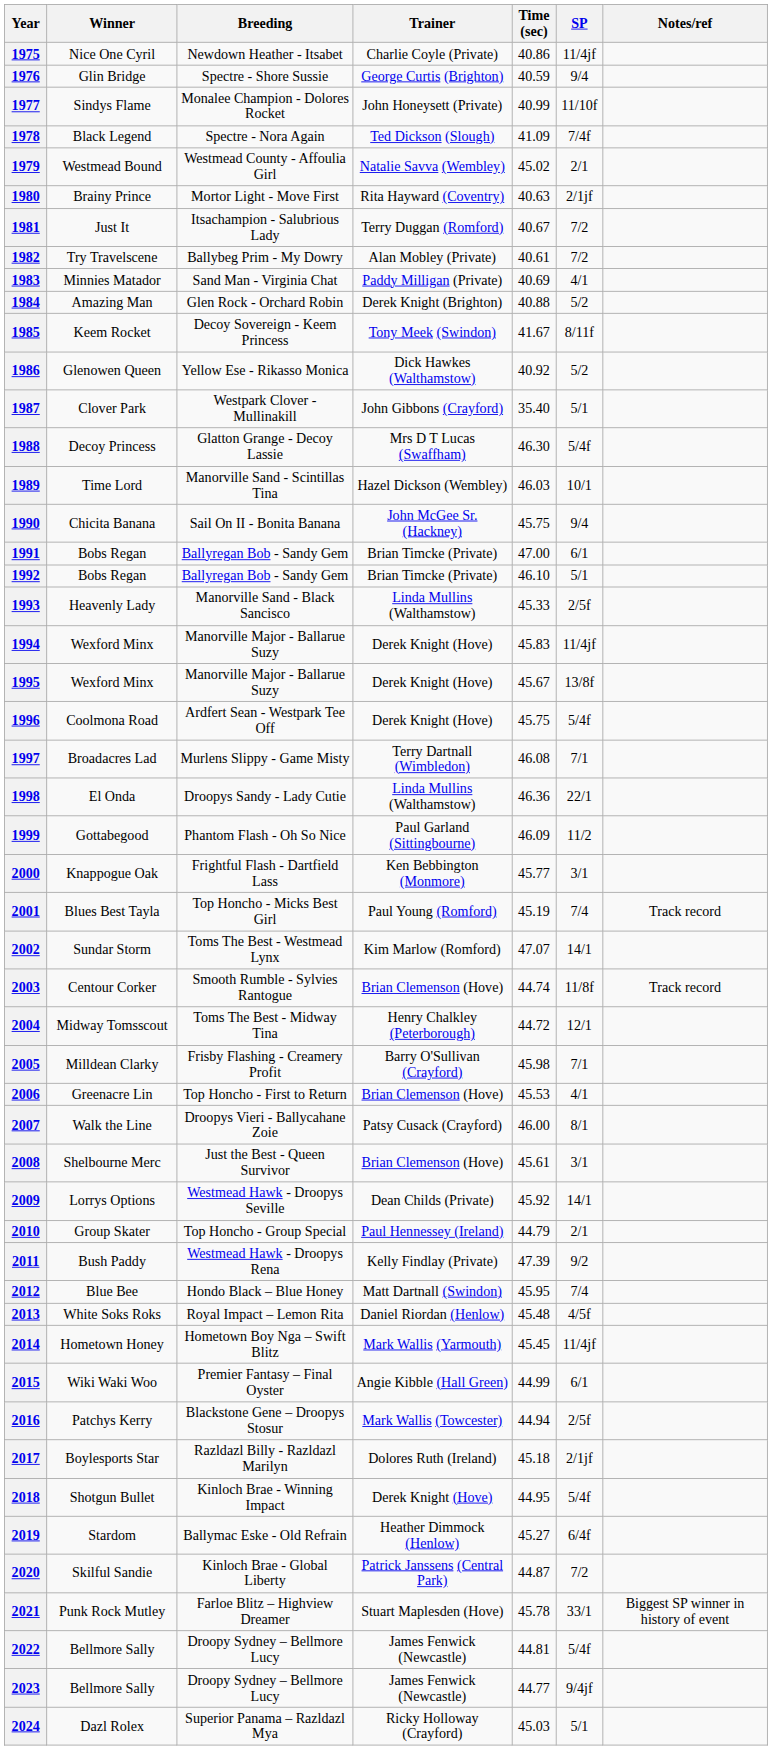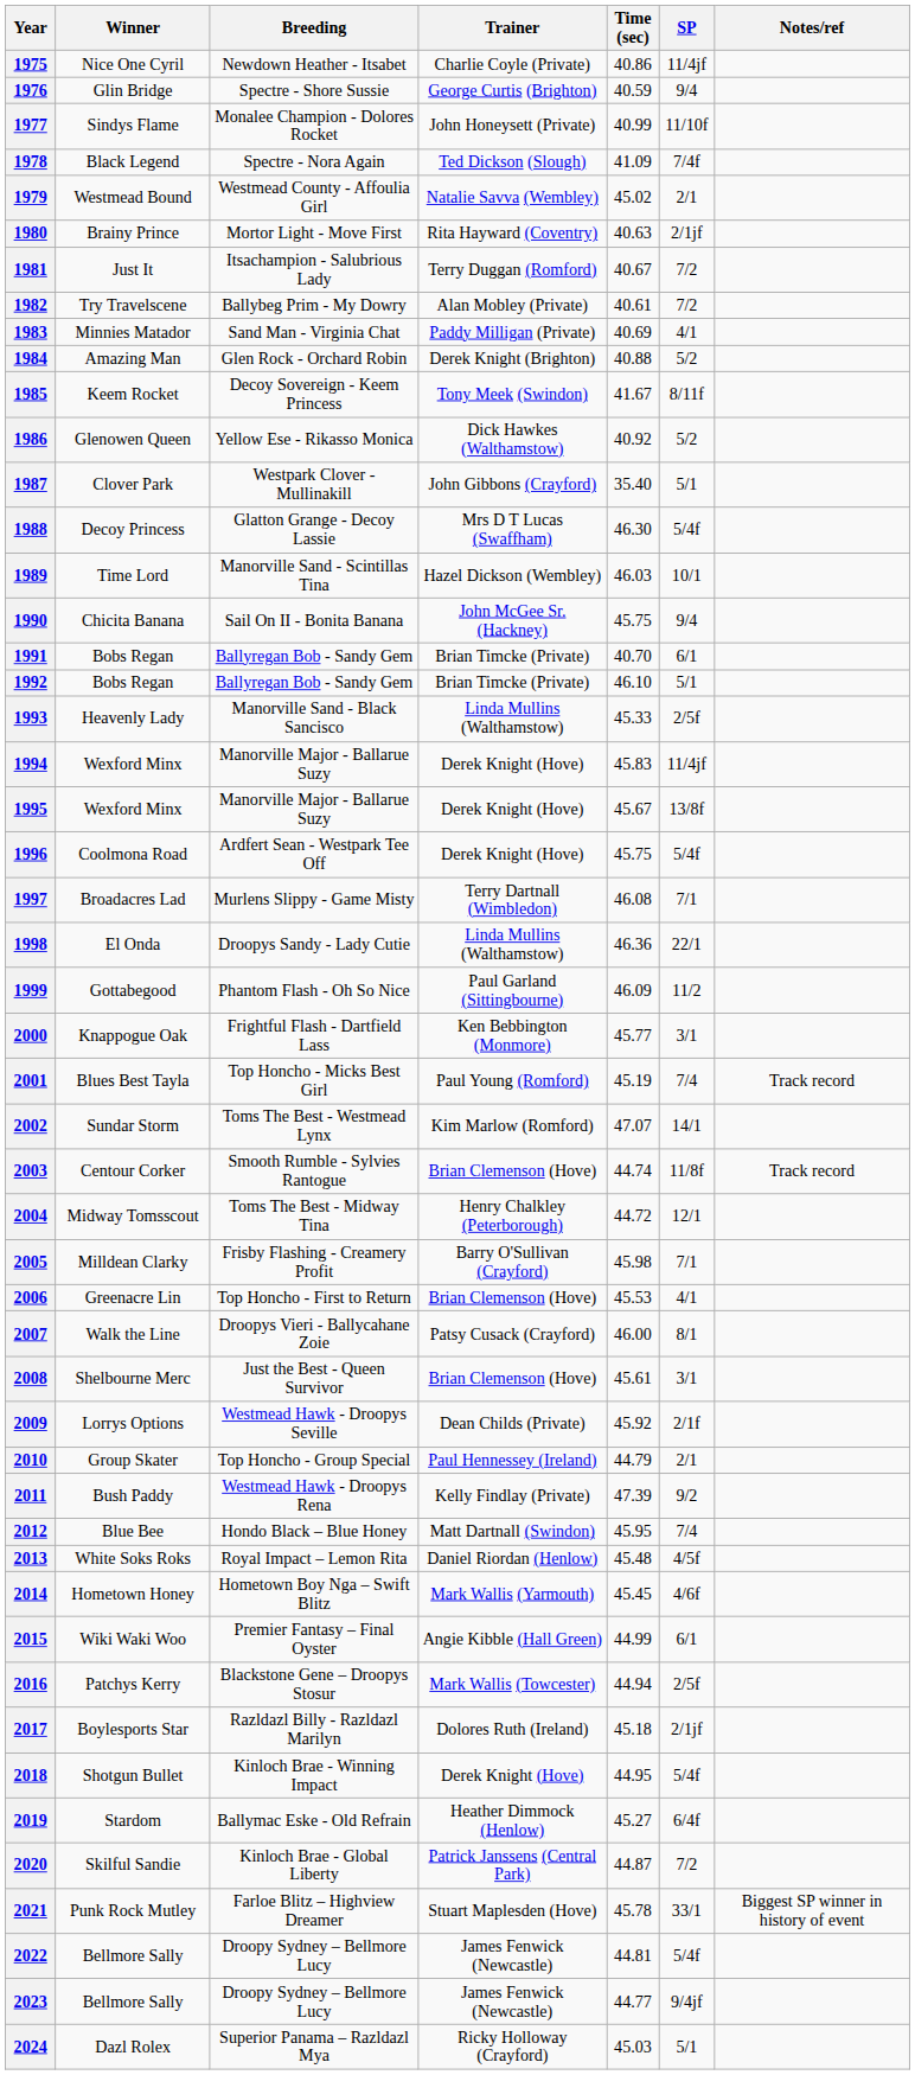1991 | Time (sec): 47.00 -> 40.70
2009 | SP: 14/1 -> 2/1f
2014 | SP: 11/4jf -> 4/6f
